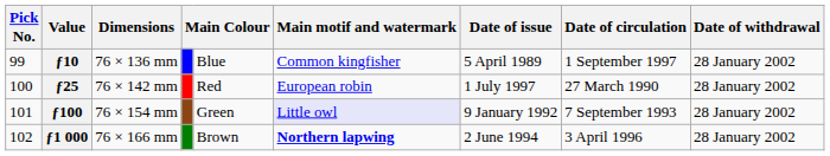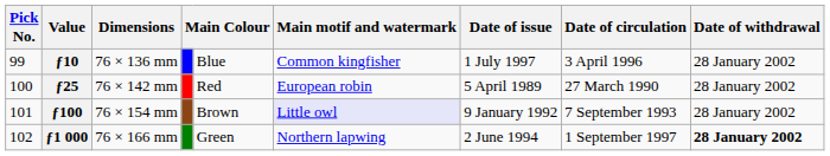ƒ10 | Date of issue: 5 April 1989 -> 1 July 1997
ƒ10 | Date of circulation: 1 September 1997 -> 3 April 1996
ƒ25 | Date of issue: 1 July 1997 -> 5 April 1989
ƒ100 | column 5: Green -> Brown
ƒ1 000 | column 5: Brown -> Green
ƒ1 000 | Main motif and watermark: bold -> normal
ƒ1 000 | Date of circulation: 3 April 1996 -> 1 September 1997
ƒ1 000 | Date of withdrawal: normal -> bold
